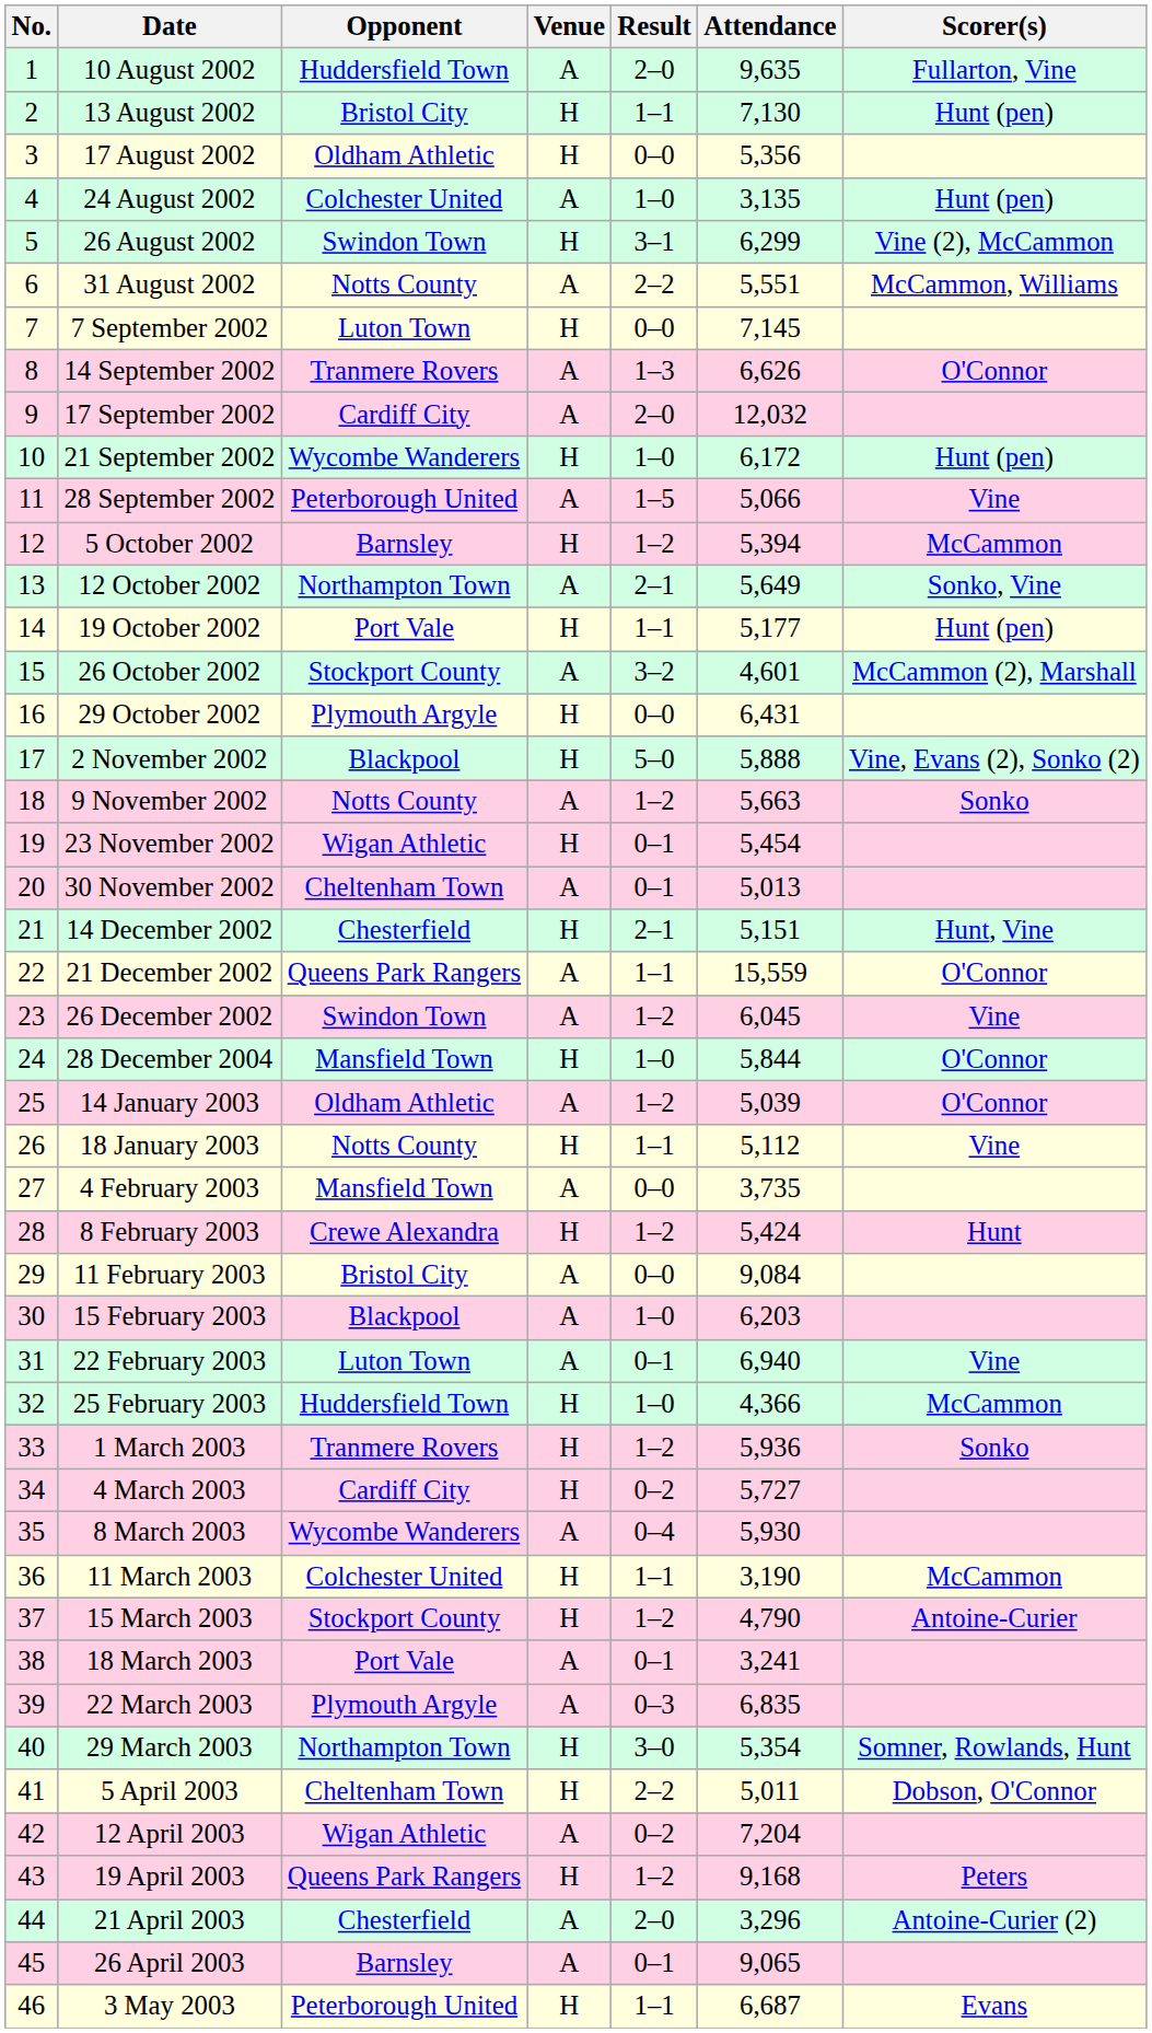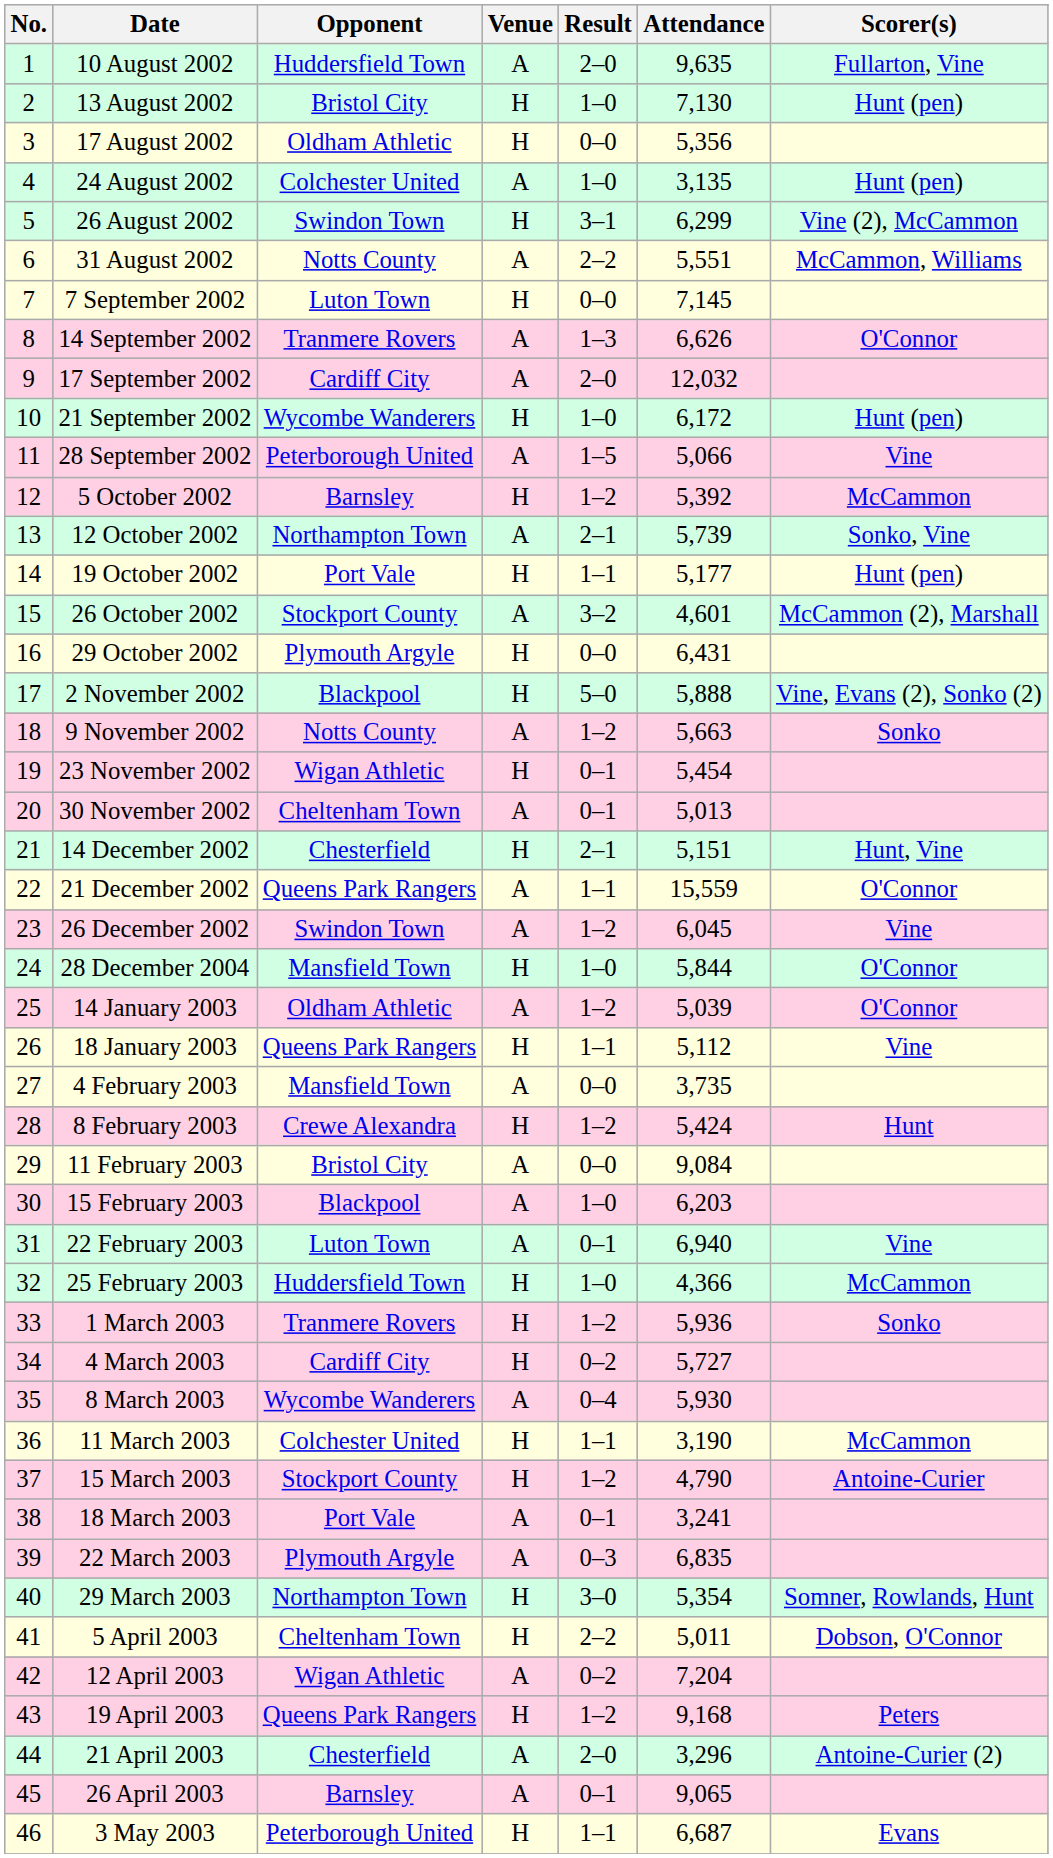13 August 2002 | Result: 1–1 -> 1–0
5 October 2002 | Attendance: 5,394 -> 5,392
12 October 2002 | Attendance: 5,649 -> 5,739
18 January 2003 | Opponent: Notts County -> Queens Park Rangers
